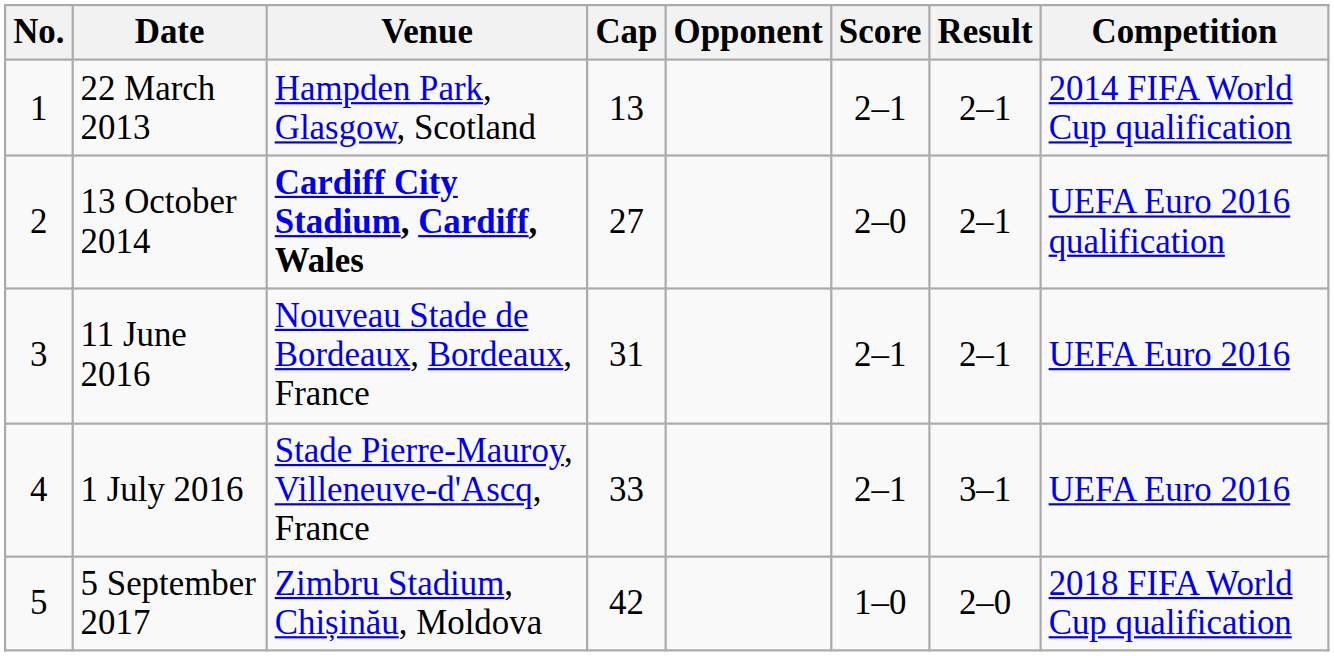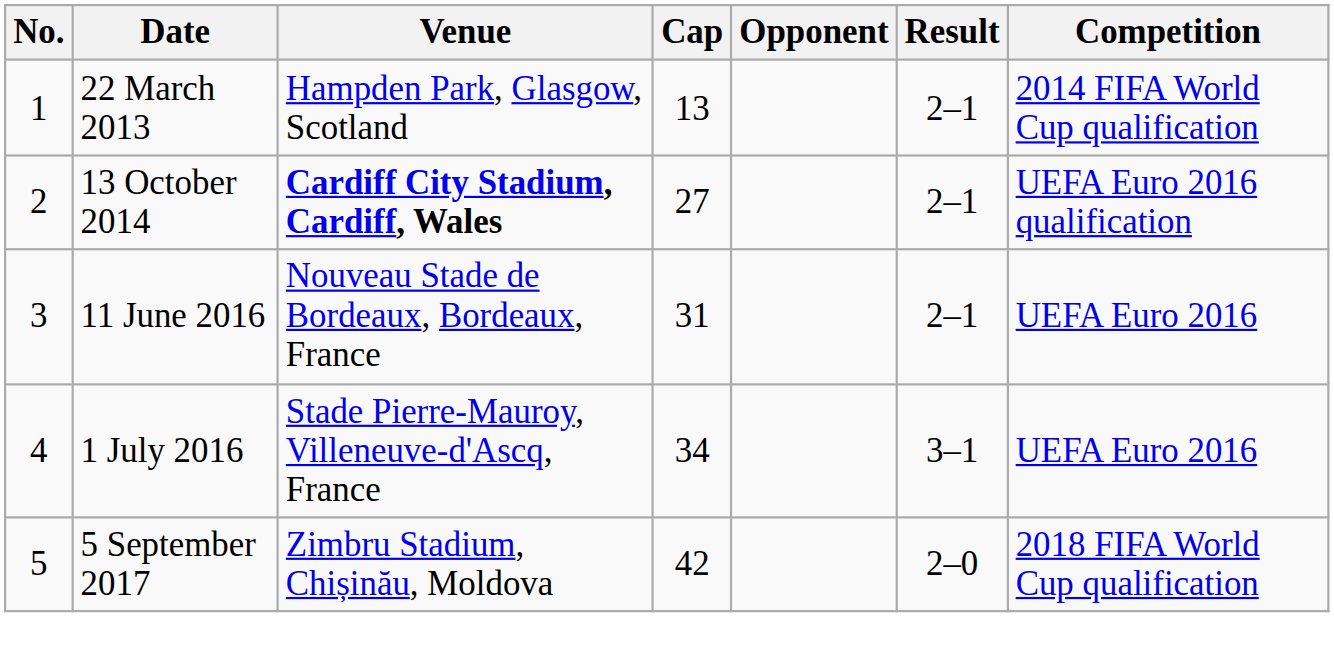- column: Score | 2–1 | 2–0 | 2–1 | 2–1 | 1–0
1 July 2016 | Cap: 33 -> 34
